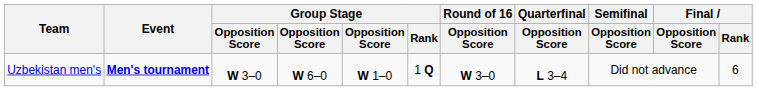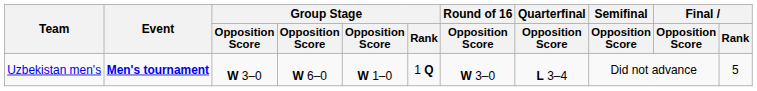Uzbekistan men's | Final / Rank: 6 -> 5
